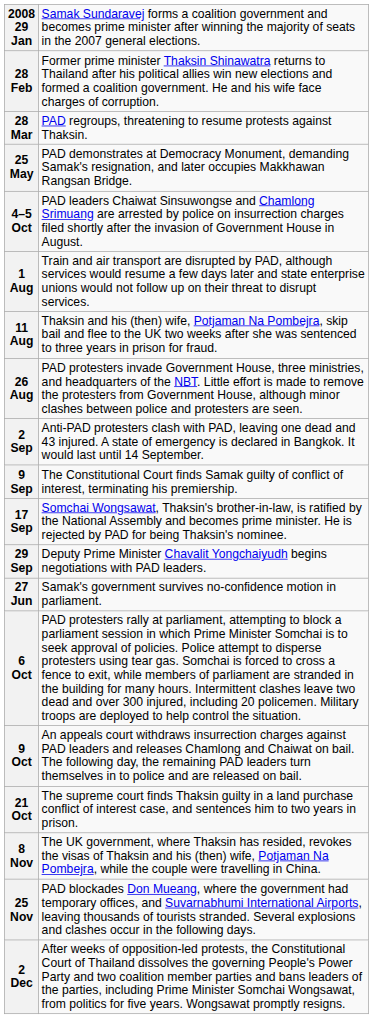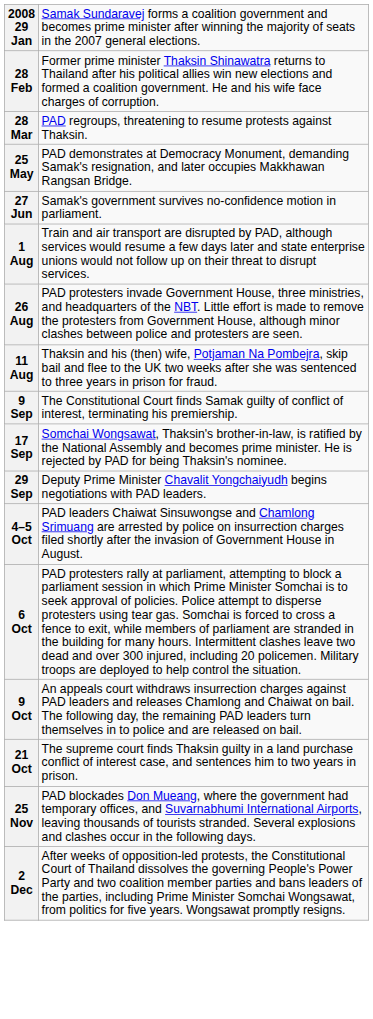rows swapped: 27 Jun <-> 4–5 Oct
rows swapped: 11 Aug <-> 26 Aug
- row: 2 Sep | Anti-PAD protesters clash with PAD, leaving one dead and 43 injured. A state of emergency is declared in Bangkok. It would last until 14 September.
- row: 8 Nov | The UK government, where Thaksin has resided, revokes the visas of Thaksin and his (then) wife, Potjaman Na Pombejra, while the couple were travelling in China.
